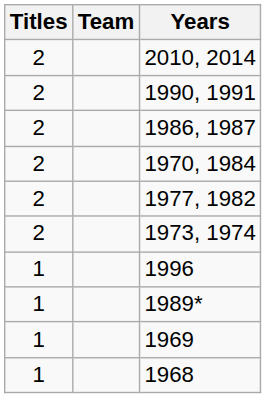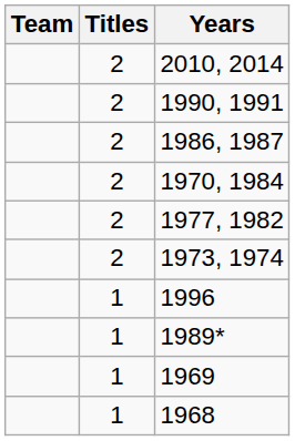columns swapped: Team <-> Titles
